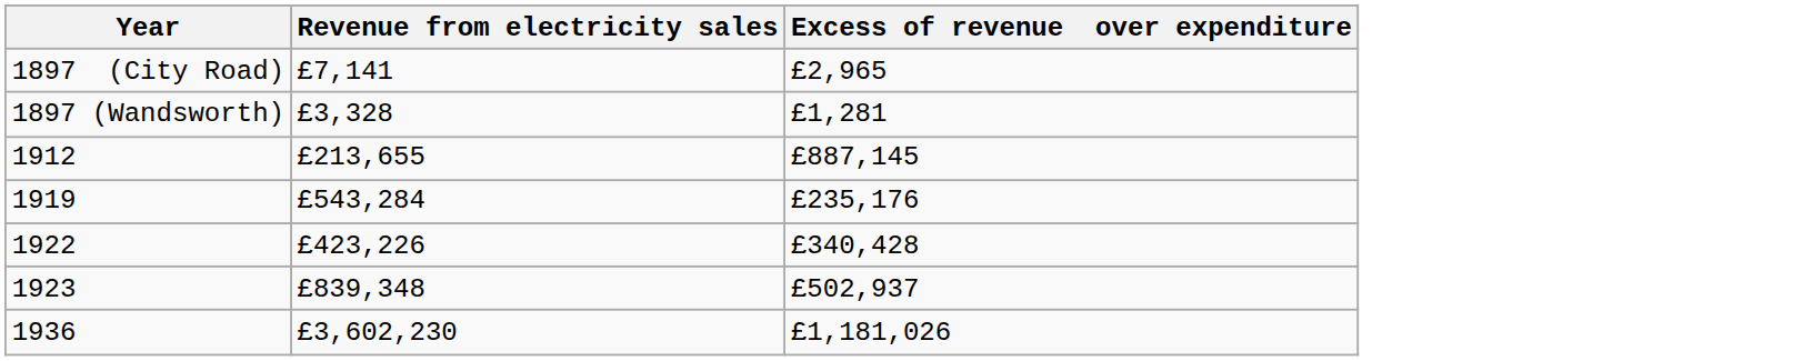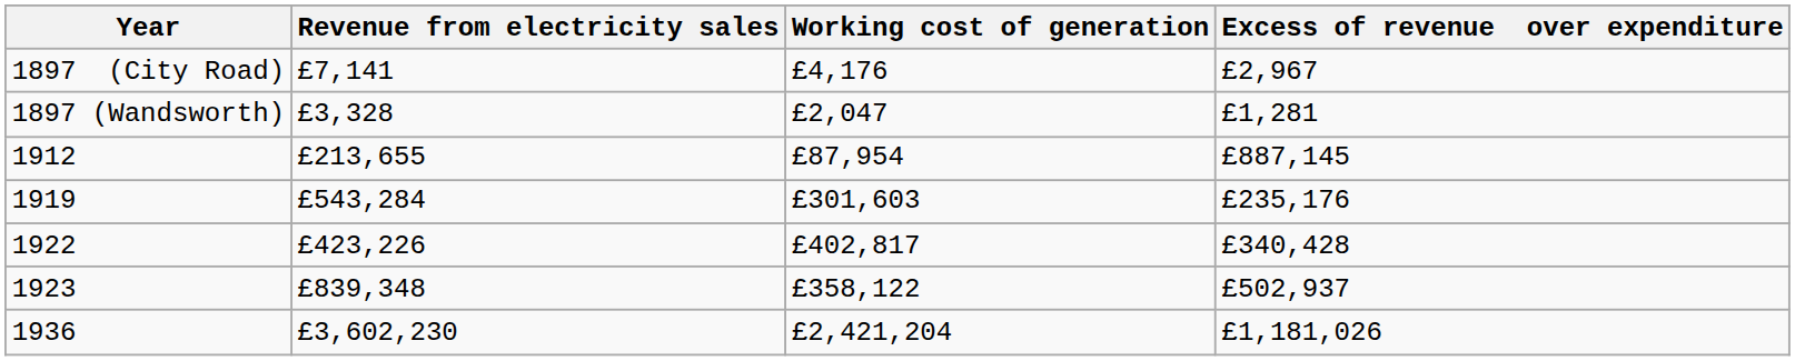+ column: Working cost of generation | £4,176 | £2,047 | £87,954 | £301,603 | £402,817 | £358,122 | £2,421,204
1897 (City Road) | Excess of revenue over expenditure: £2,965 -> £2,967
